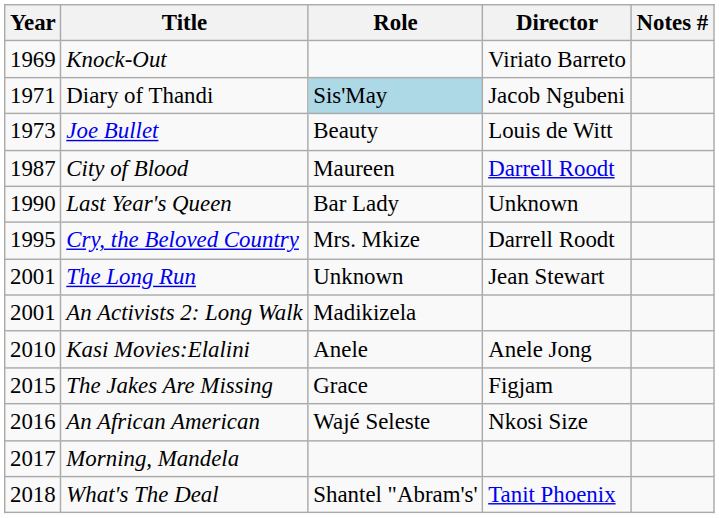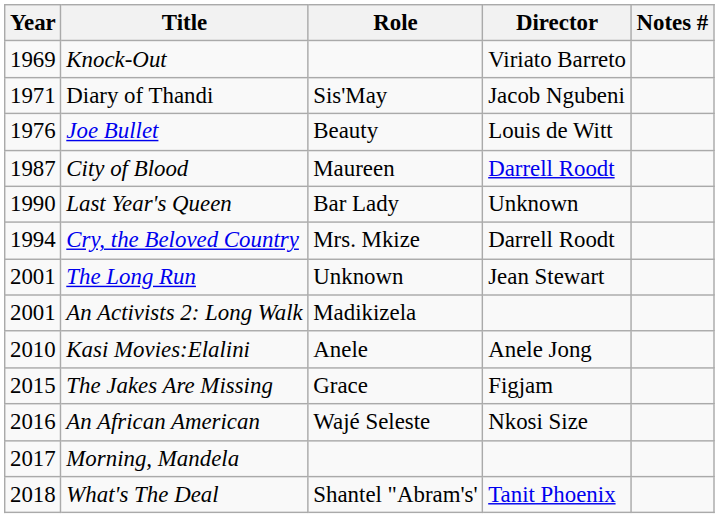Diary of Thandi | Role: lightblue background -> no background
Joe Bullet | Year: 1973 -> 1976
Cry, the Beloved Country | Year: 1995 -> 1994
